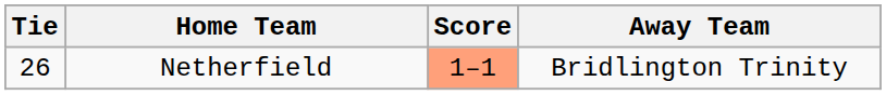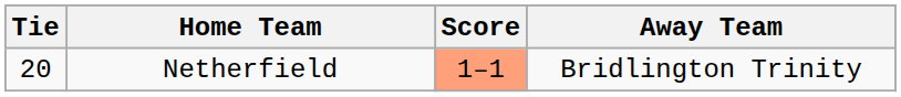Netherfield | Tie: 26 -> 20
